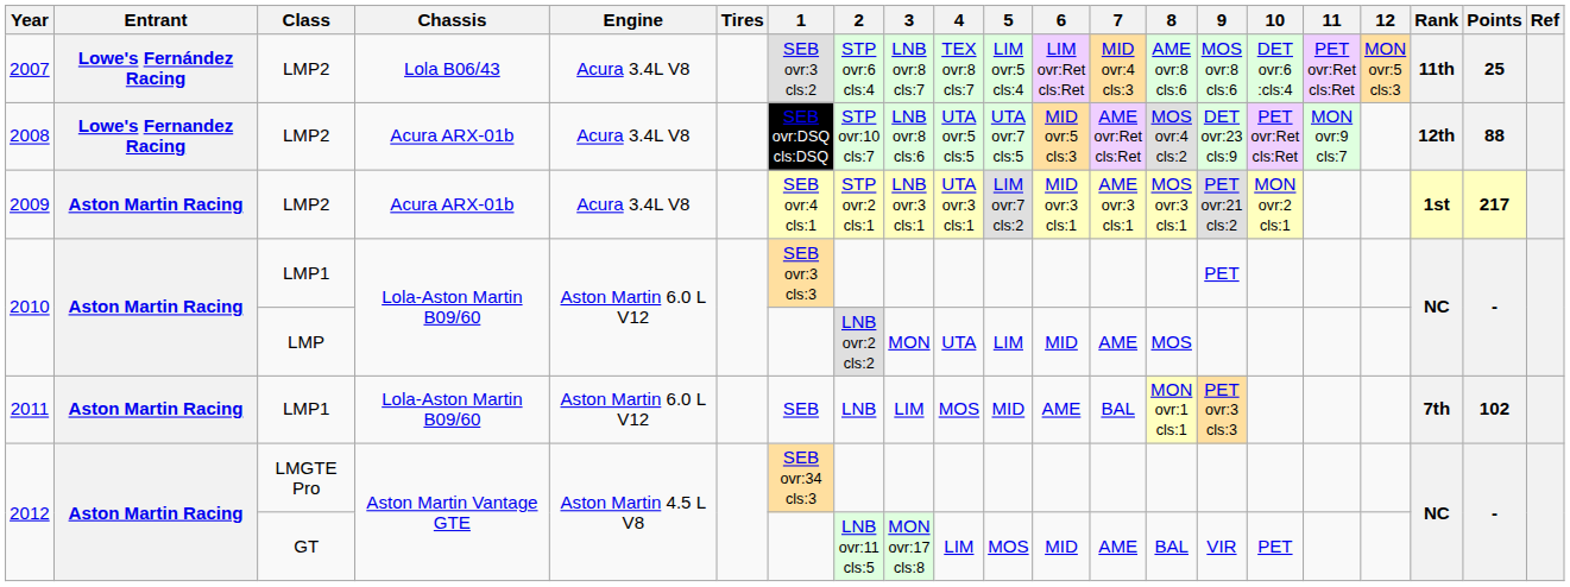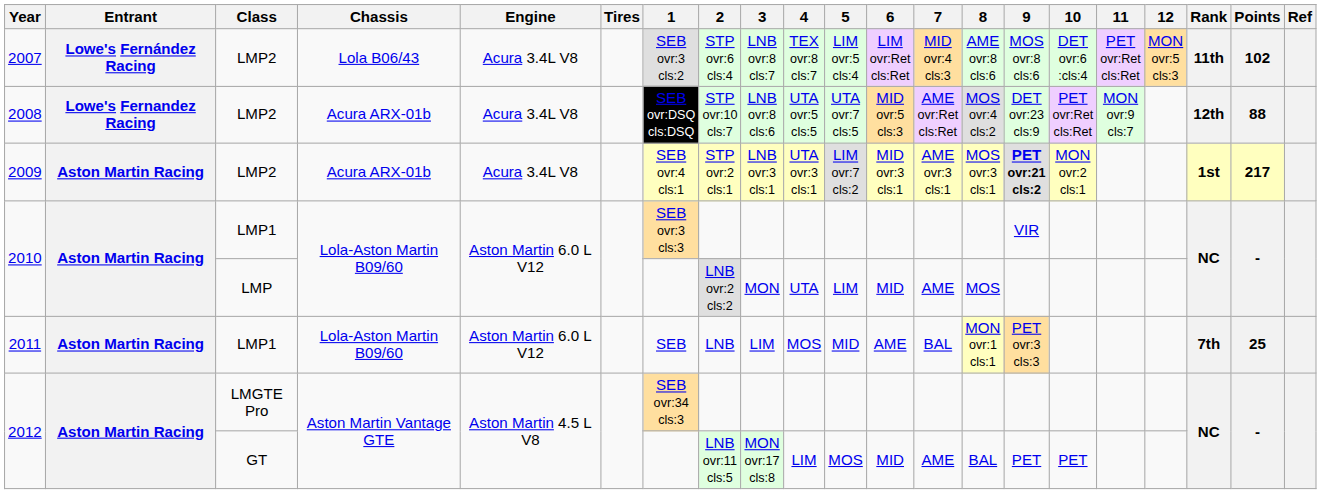2007 | Points: 25 -> 102
2009 | 9: normal -> bold
2010 / LMP1 | 9: PET -> VIR
2011 | Points: 102 -> 25
2012 / GT | 9: VIR -> PET
